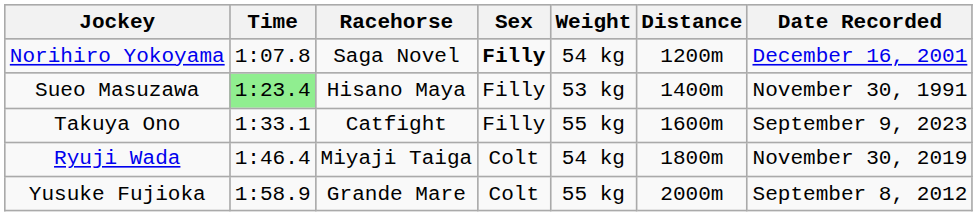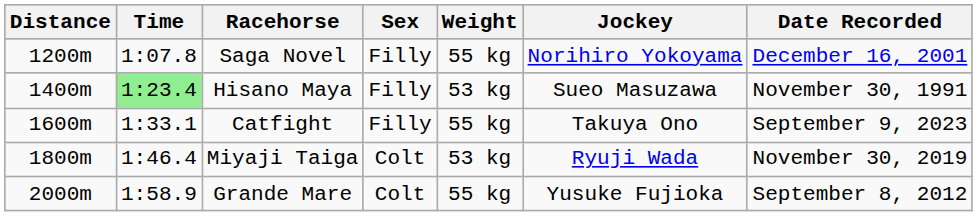columns swapped: Distance <-> Jockey
Saga Novel | Sex: bold -> normal
Saga Novel | Weight: 54 kg -> 55 kg
Miyaji Taiga | Weight: 54 kg -> 53 kg
